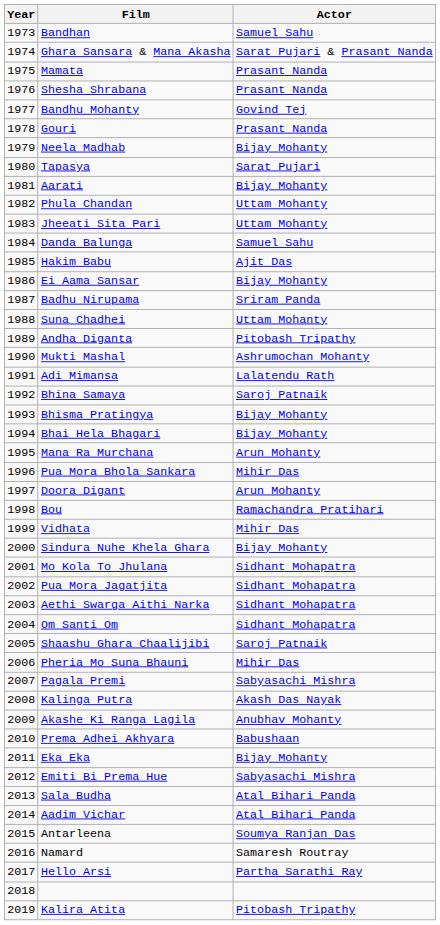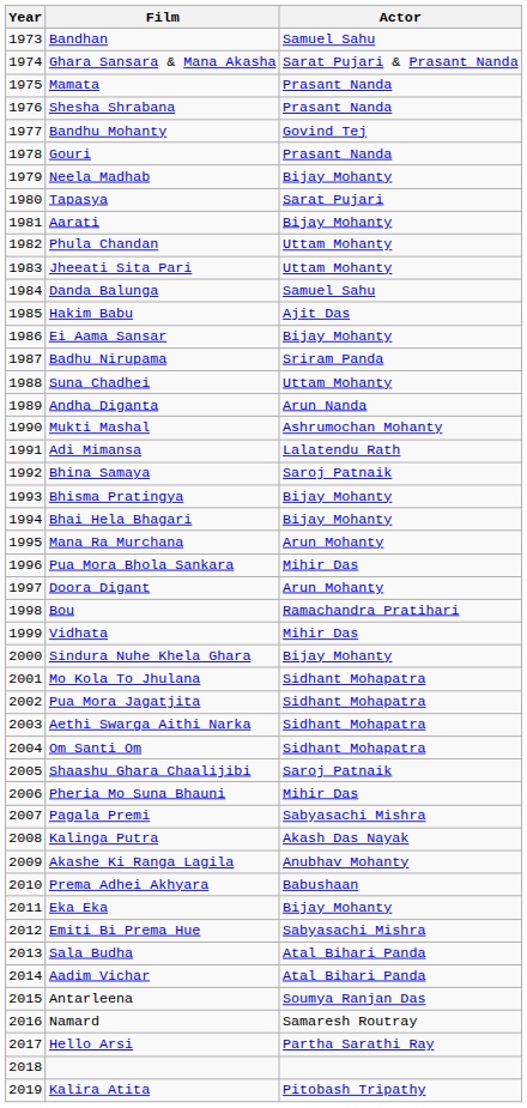Andha Diganta | Actor: Pitobash Tripathy -> Arun Nanda
